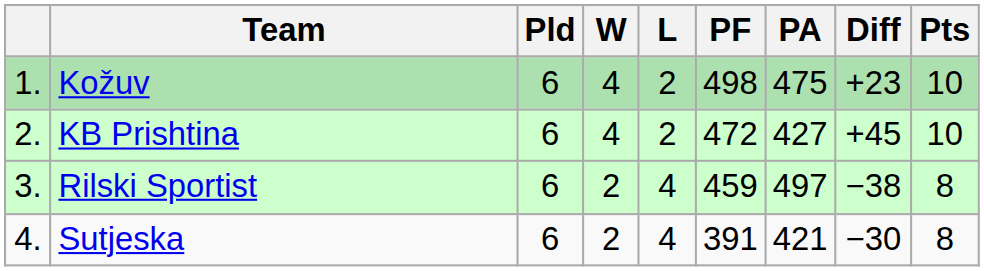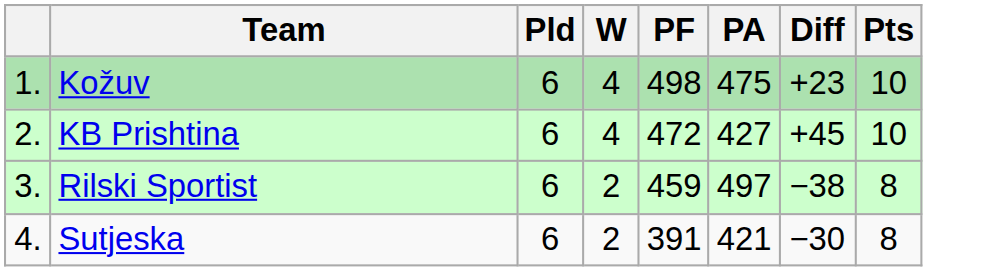- column: L | 2 | 2 | 4 | 4
